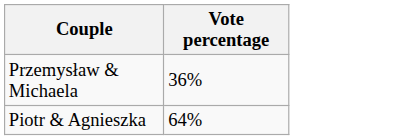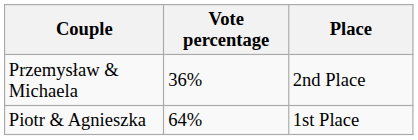+ column: Place | 2nd Place | 1st Place
